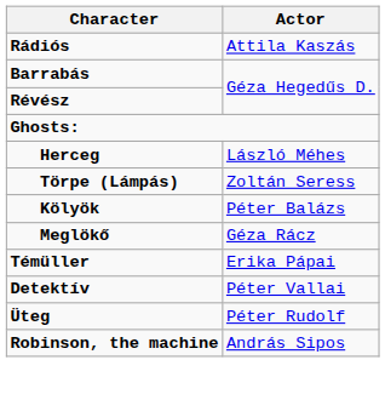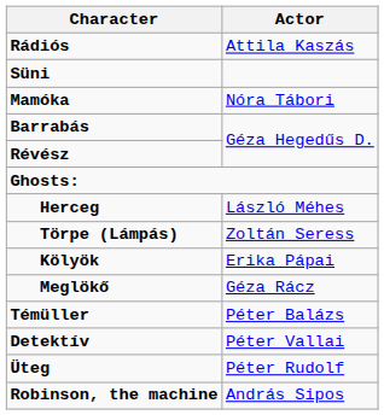+ row: Süni
+ row: Mamóka | Nóra Tábori
Kölyök | Actor: Péter Balázs -> Erika Pápai
Témüller | Actor: Erika Pápai -> Péter Balázs
